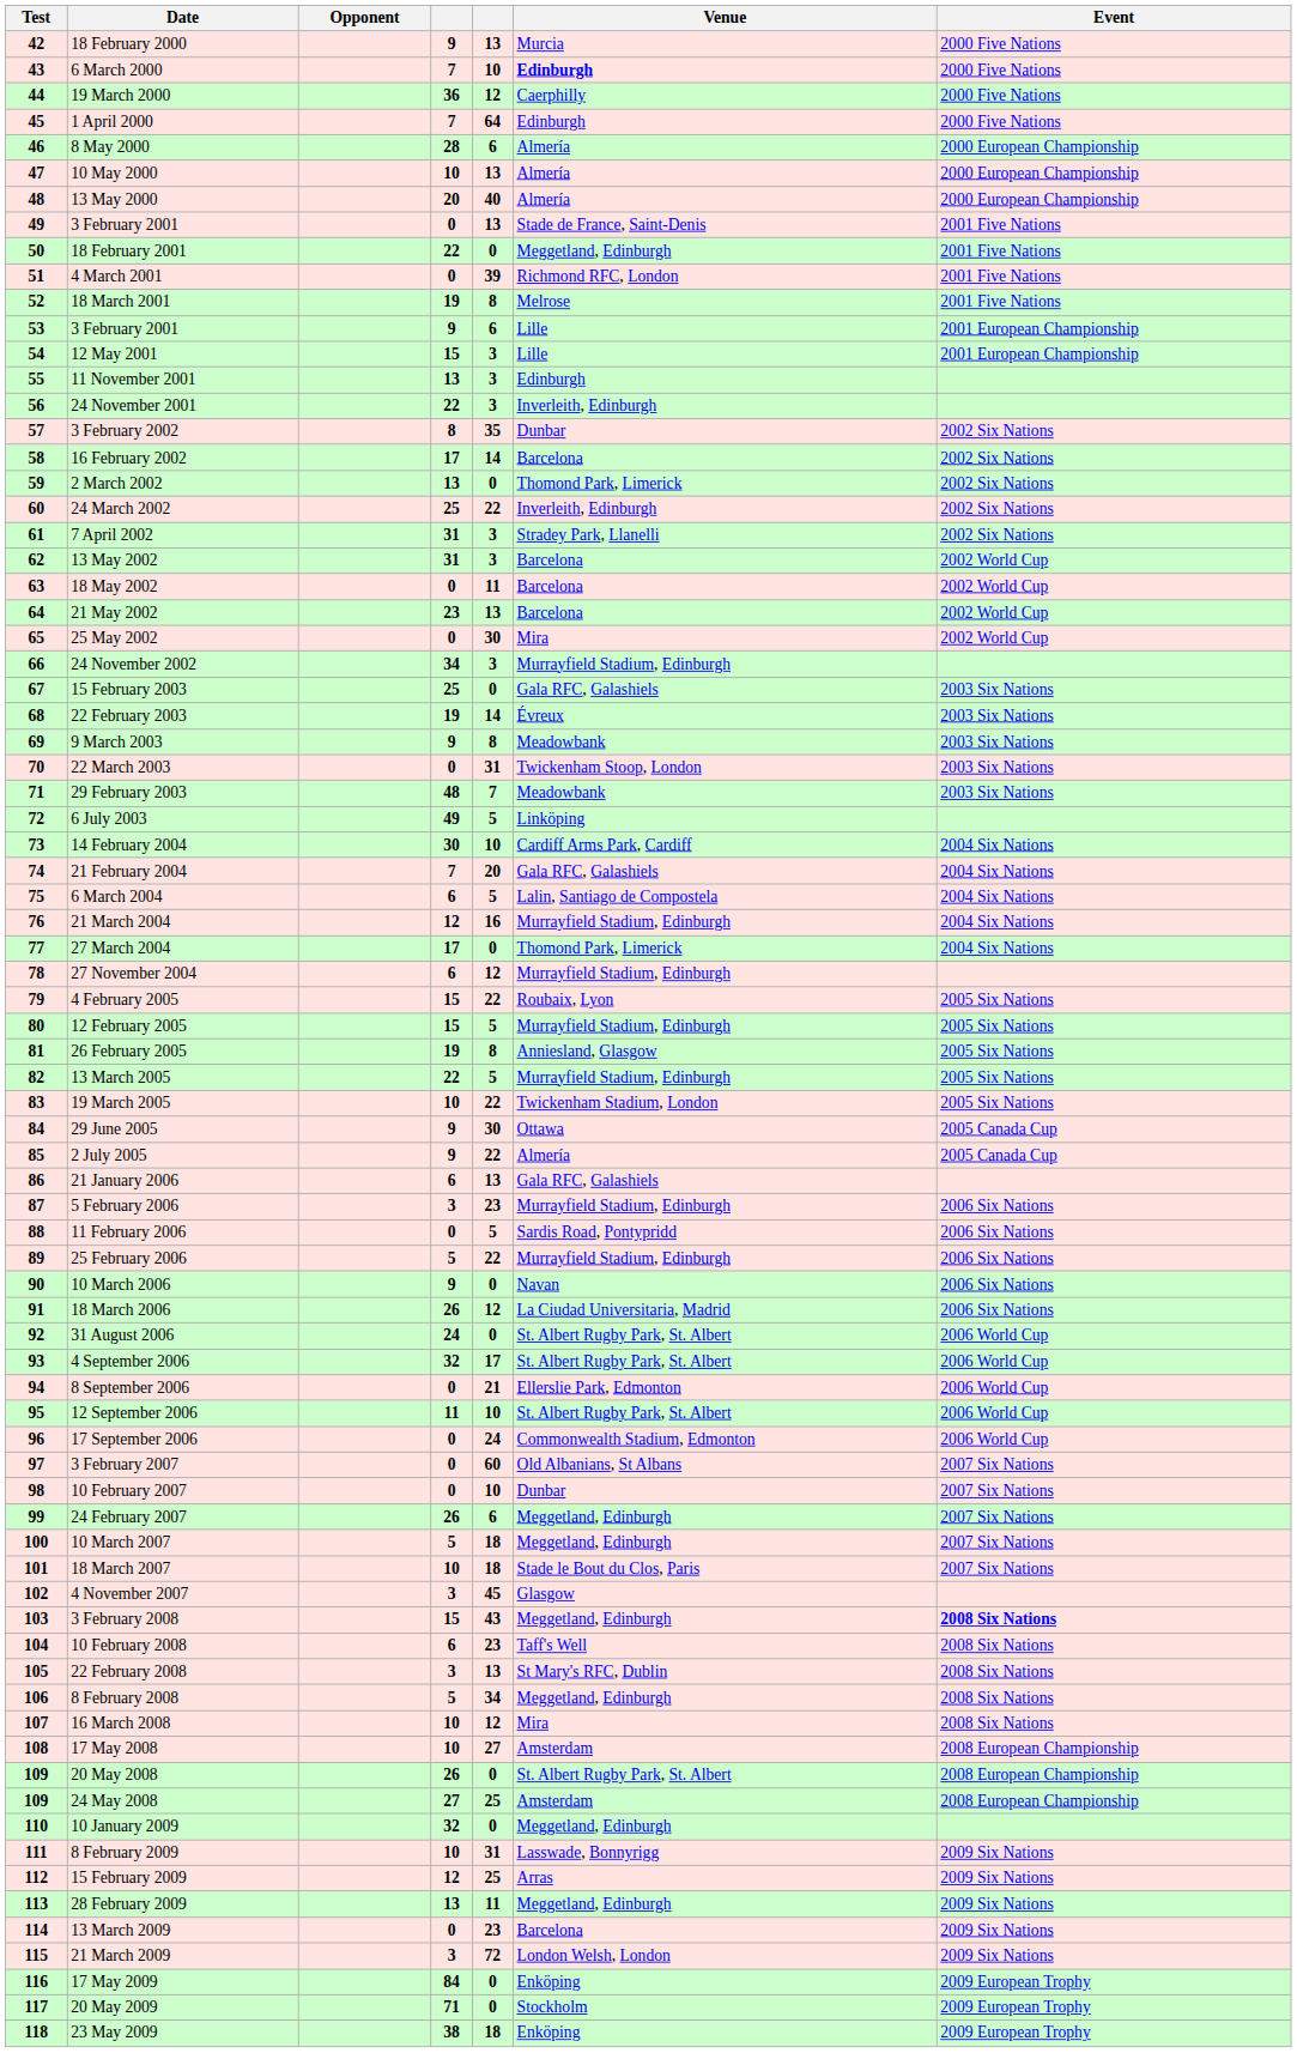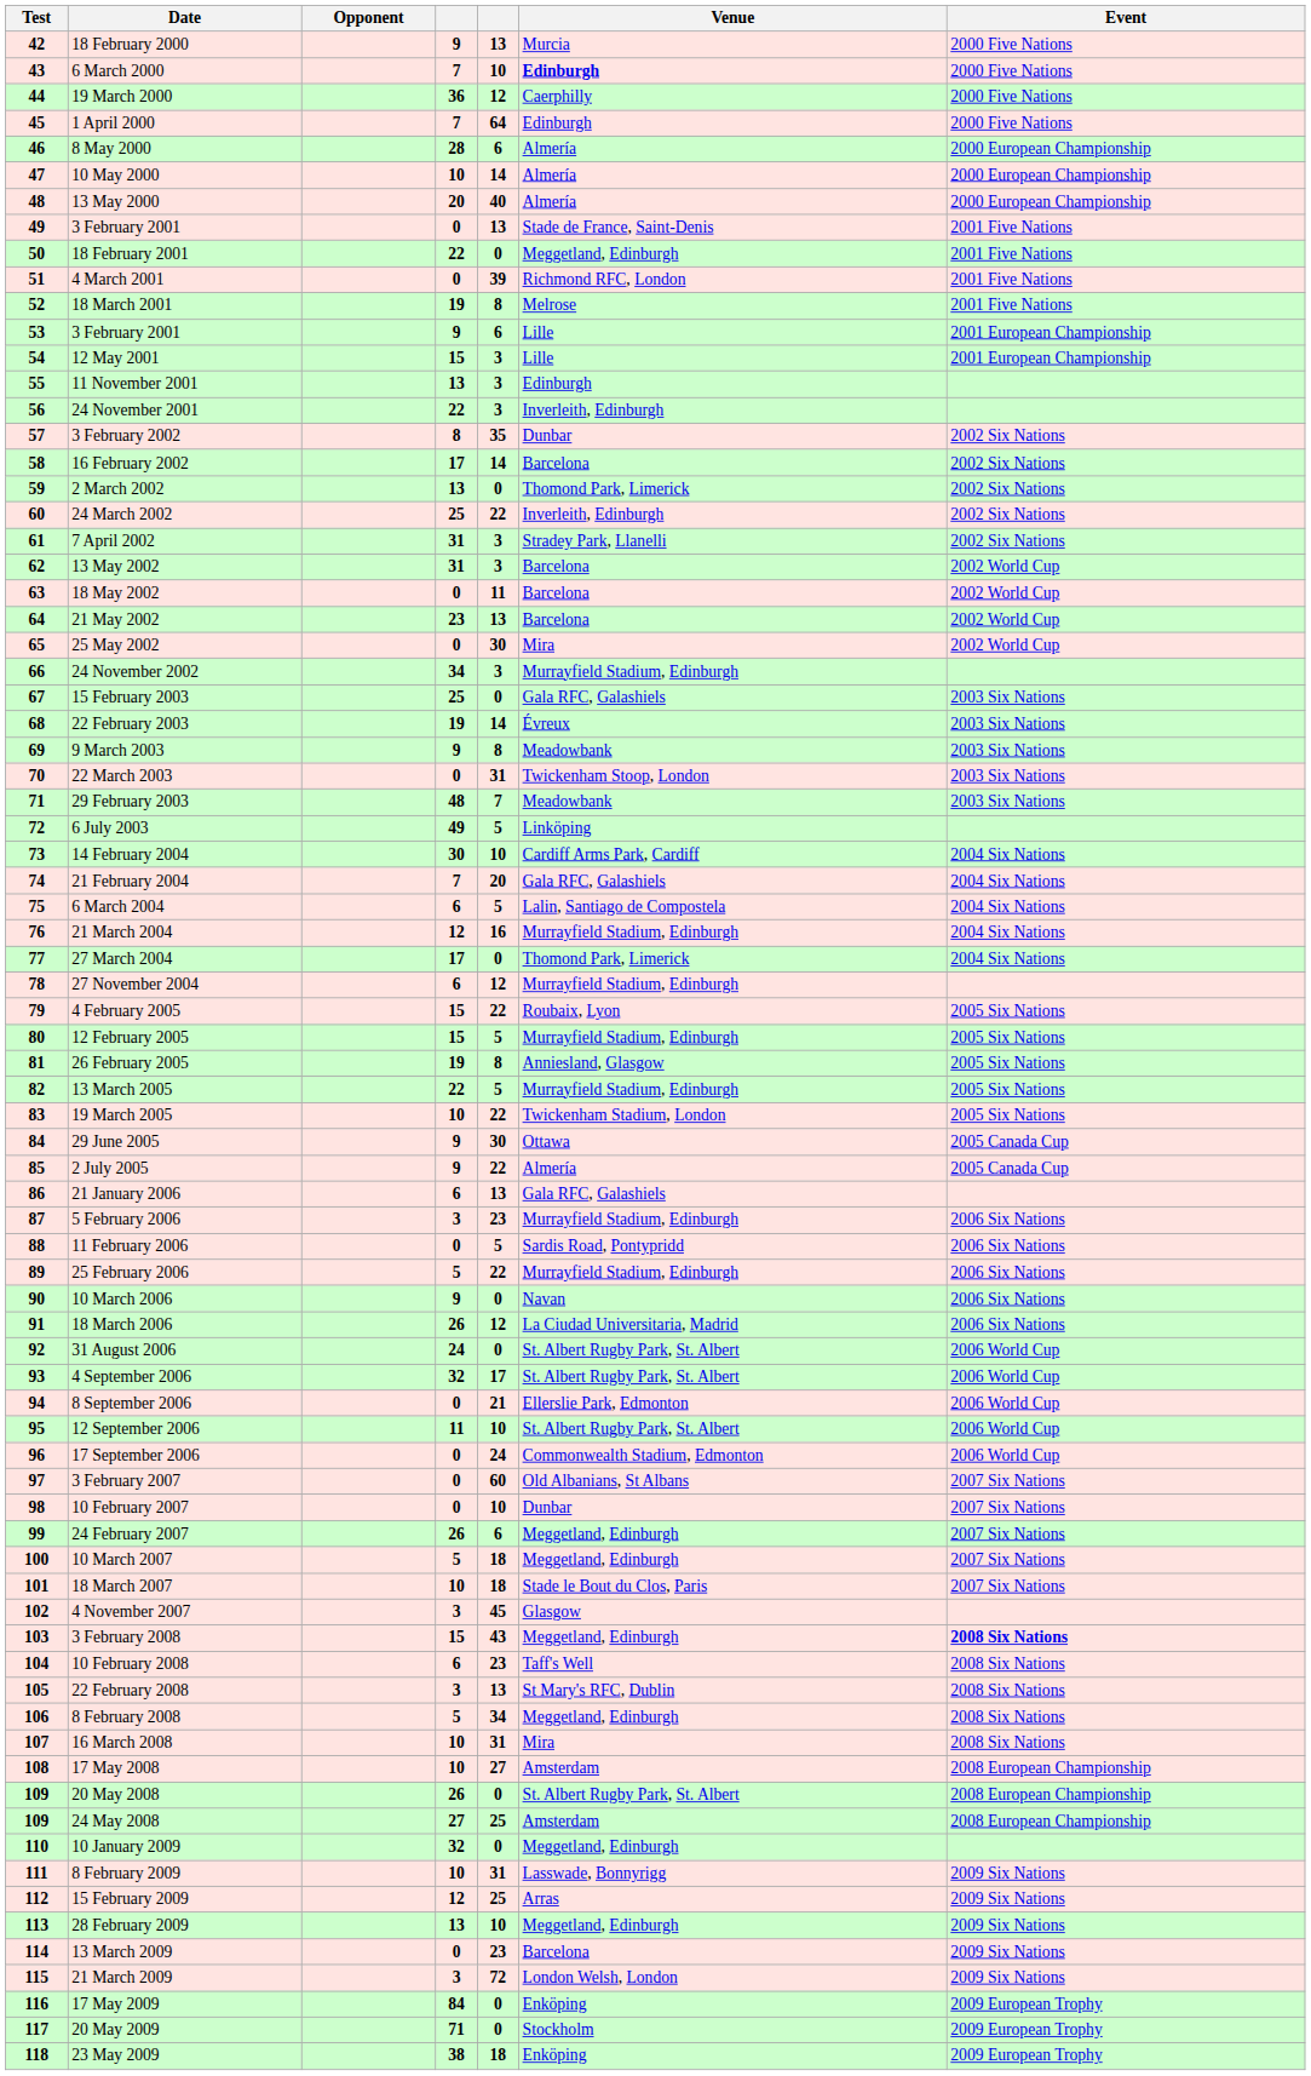10 May 2000 | column 5: 13 -> 14
16 March 2008 | column 5: 12 -> 31
28 February 2009 | column 5: 11 -> 10
